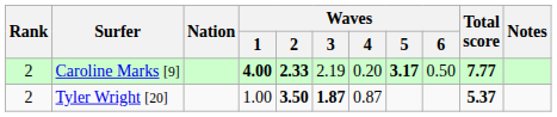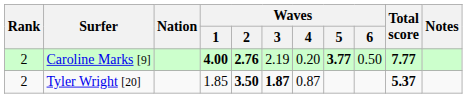Caroline Marks [9] | Waves / 2: 2.33 -> 2.76
Caroline Marks [9] | Waves / 5: 3.17 -> 3.77
Tyler Wright [20] | Waves / 1: 1.00 -> 1.85
